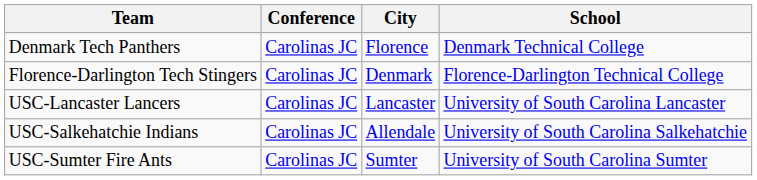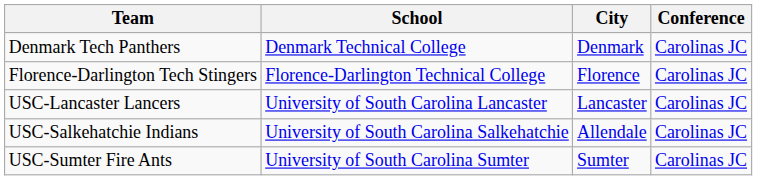columns swapped: School <-> Conference
Denmark Tech Panthers | City: Florence -> Denmark
Florence-Darlington Tech Stingers | City: Denmark -> Florence
